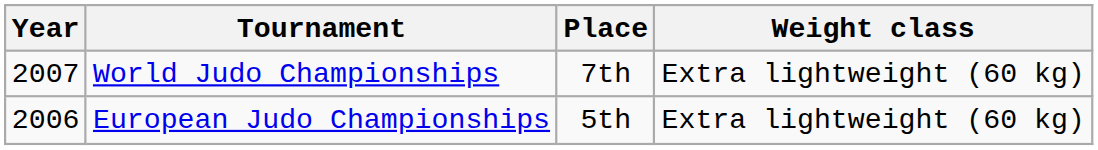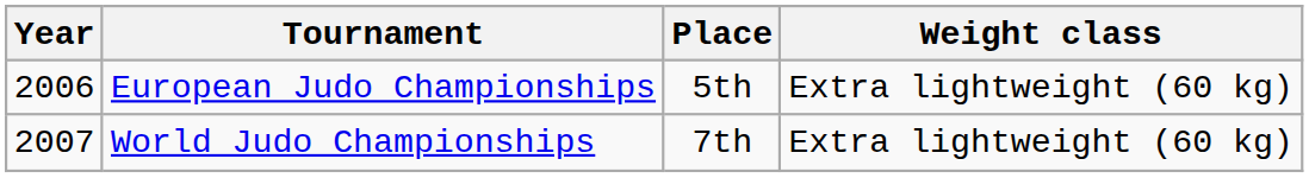rows swapped: World Judo Championships <-> European Judo Championships
